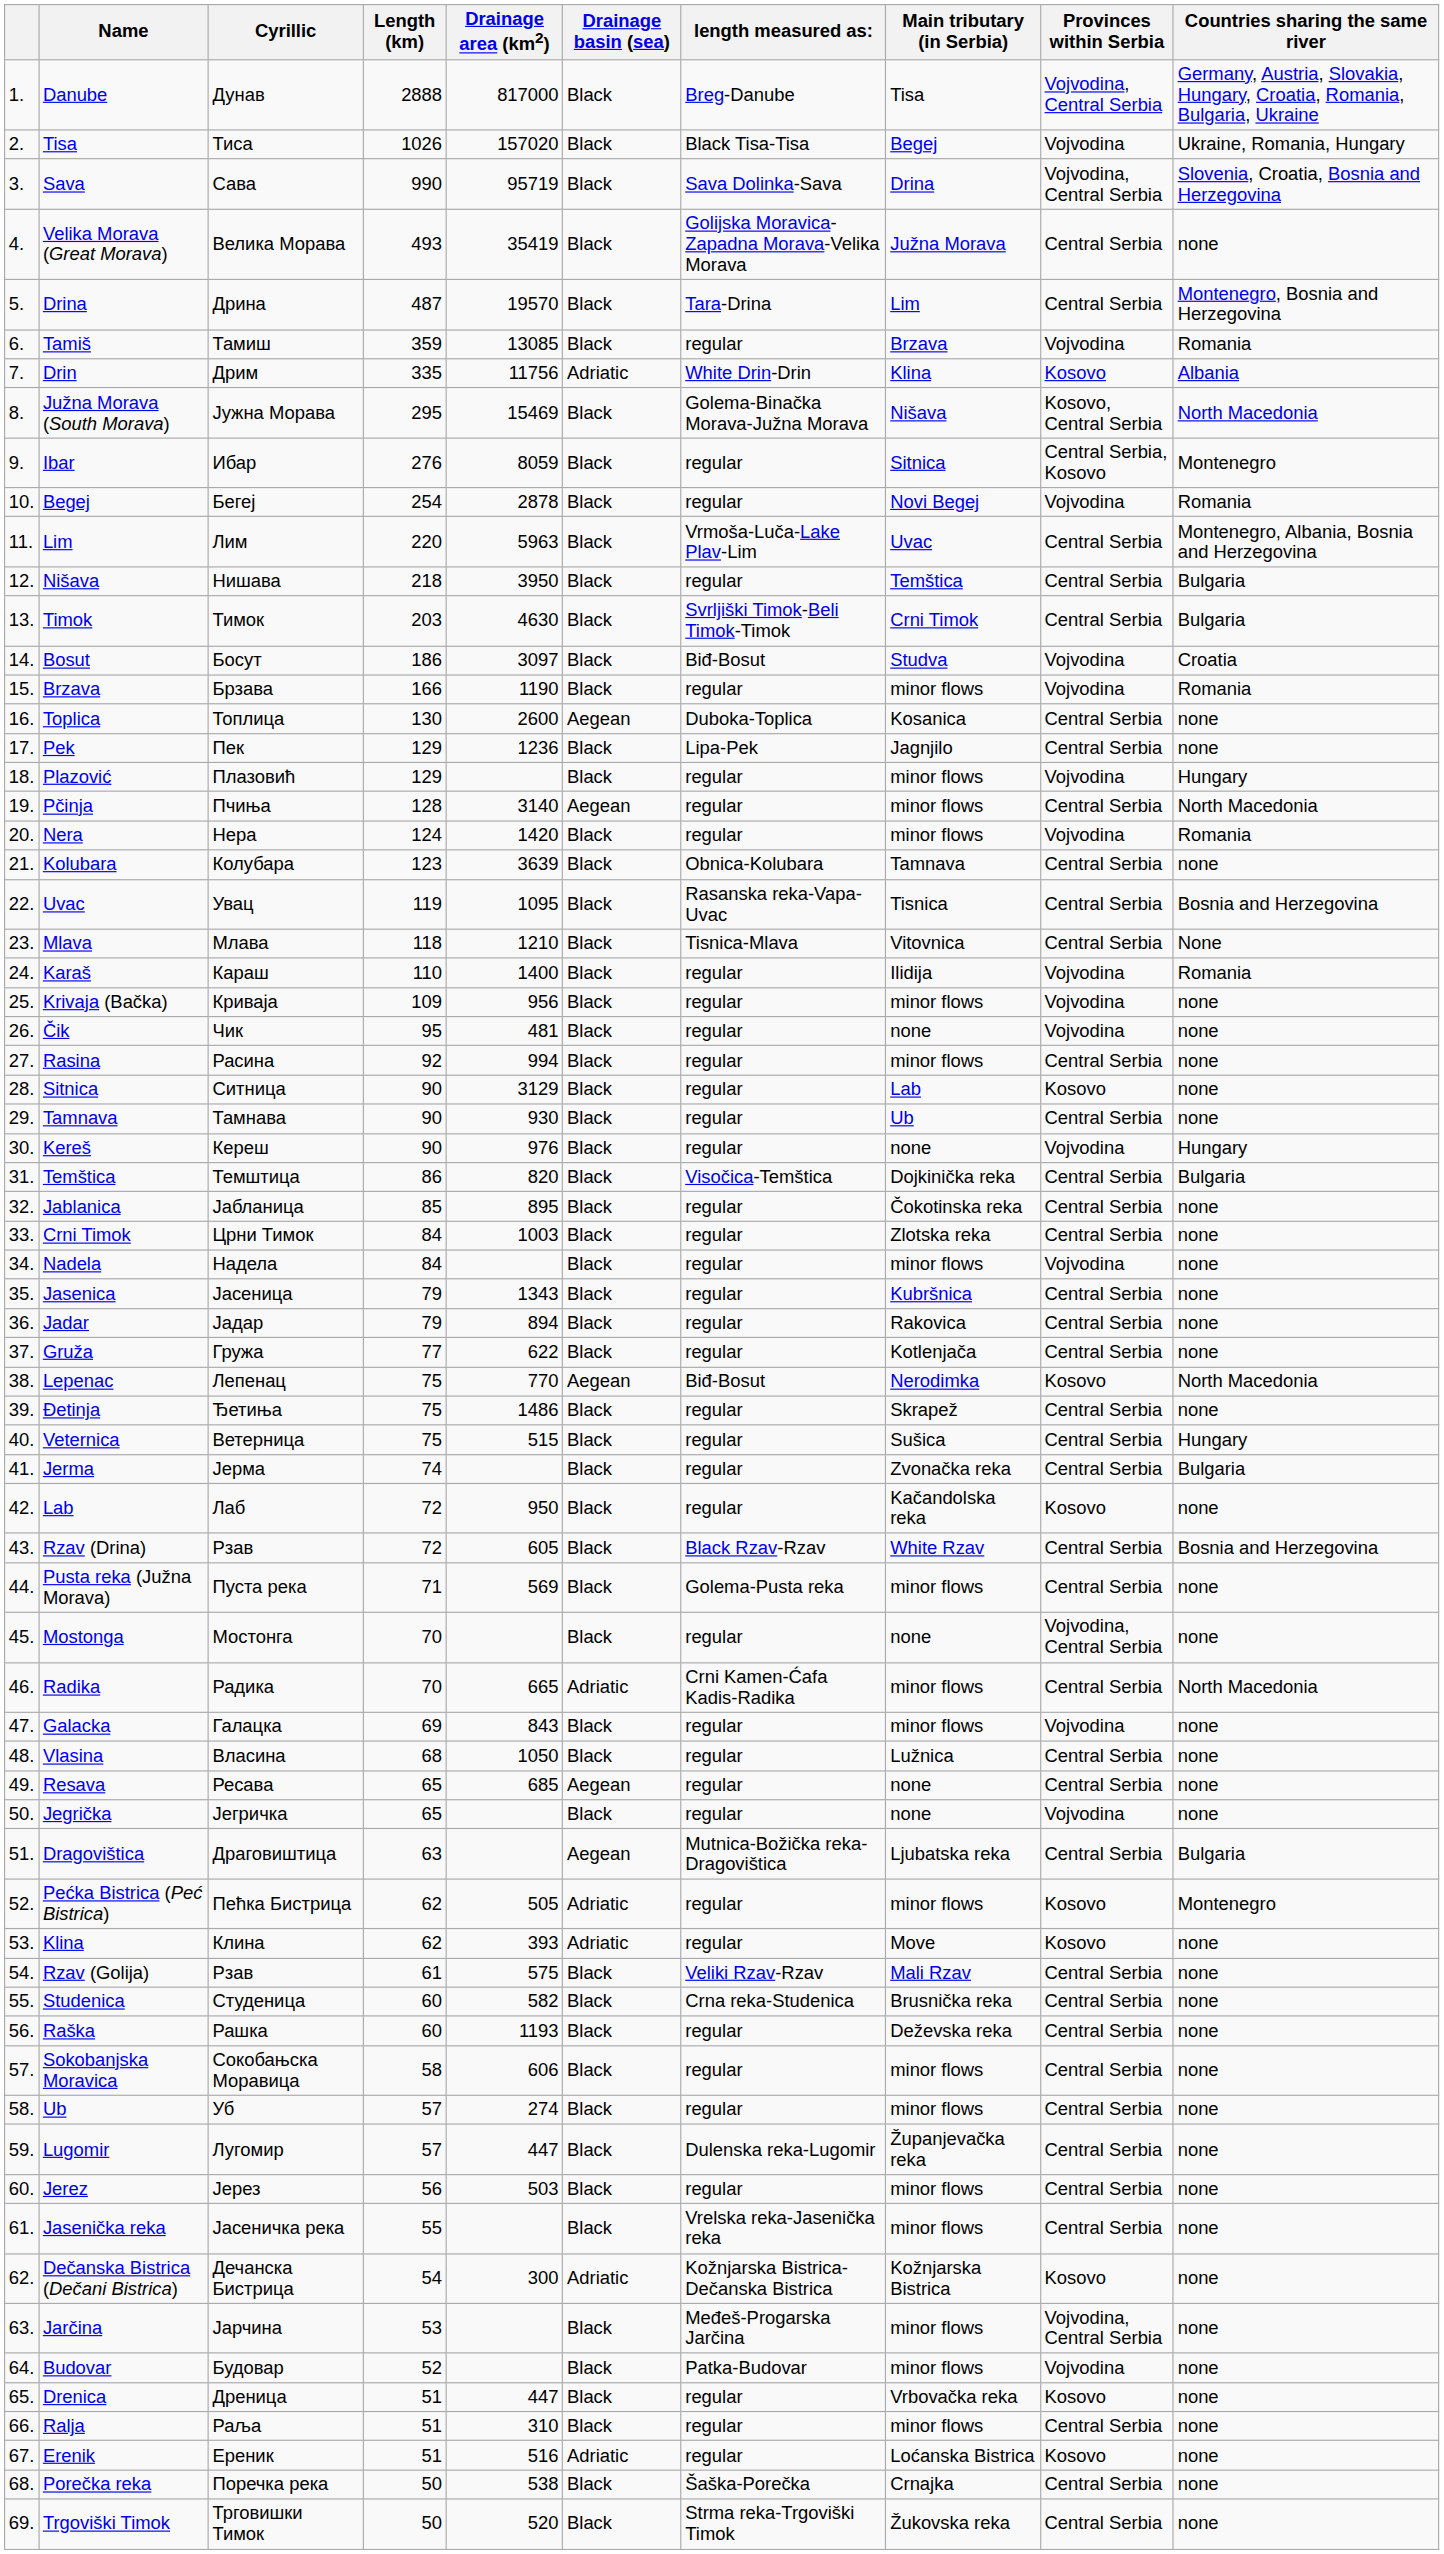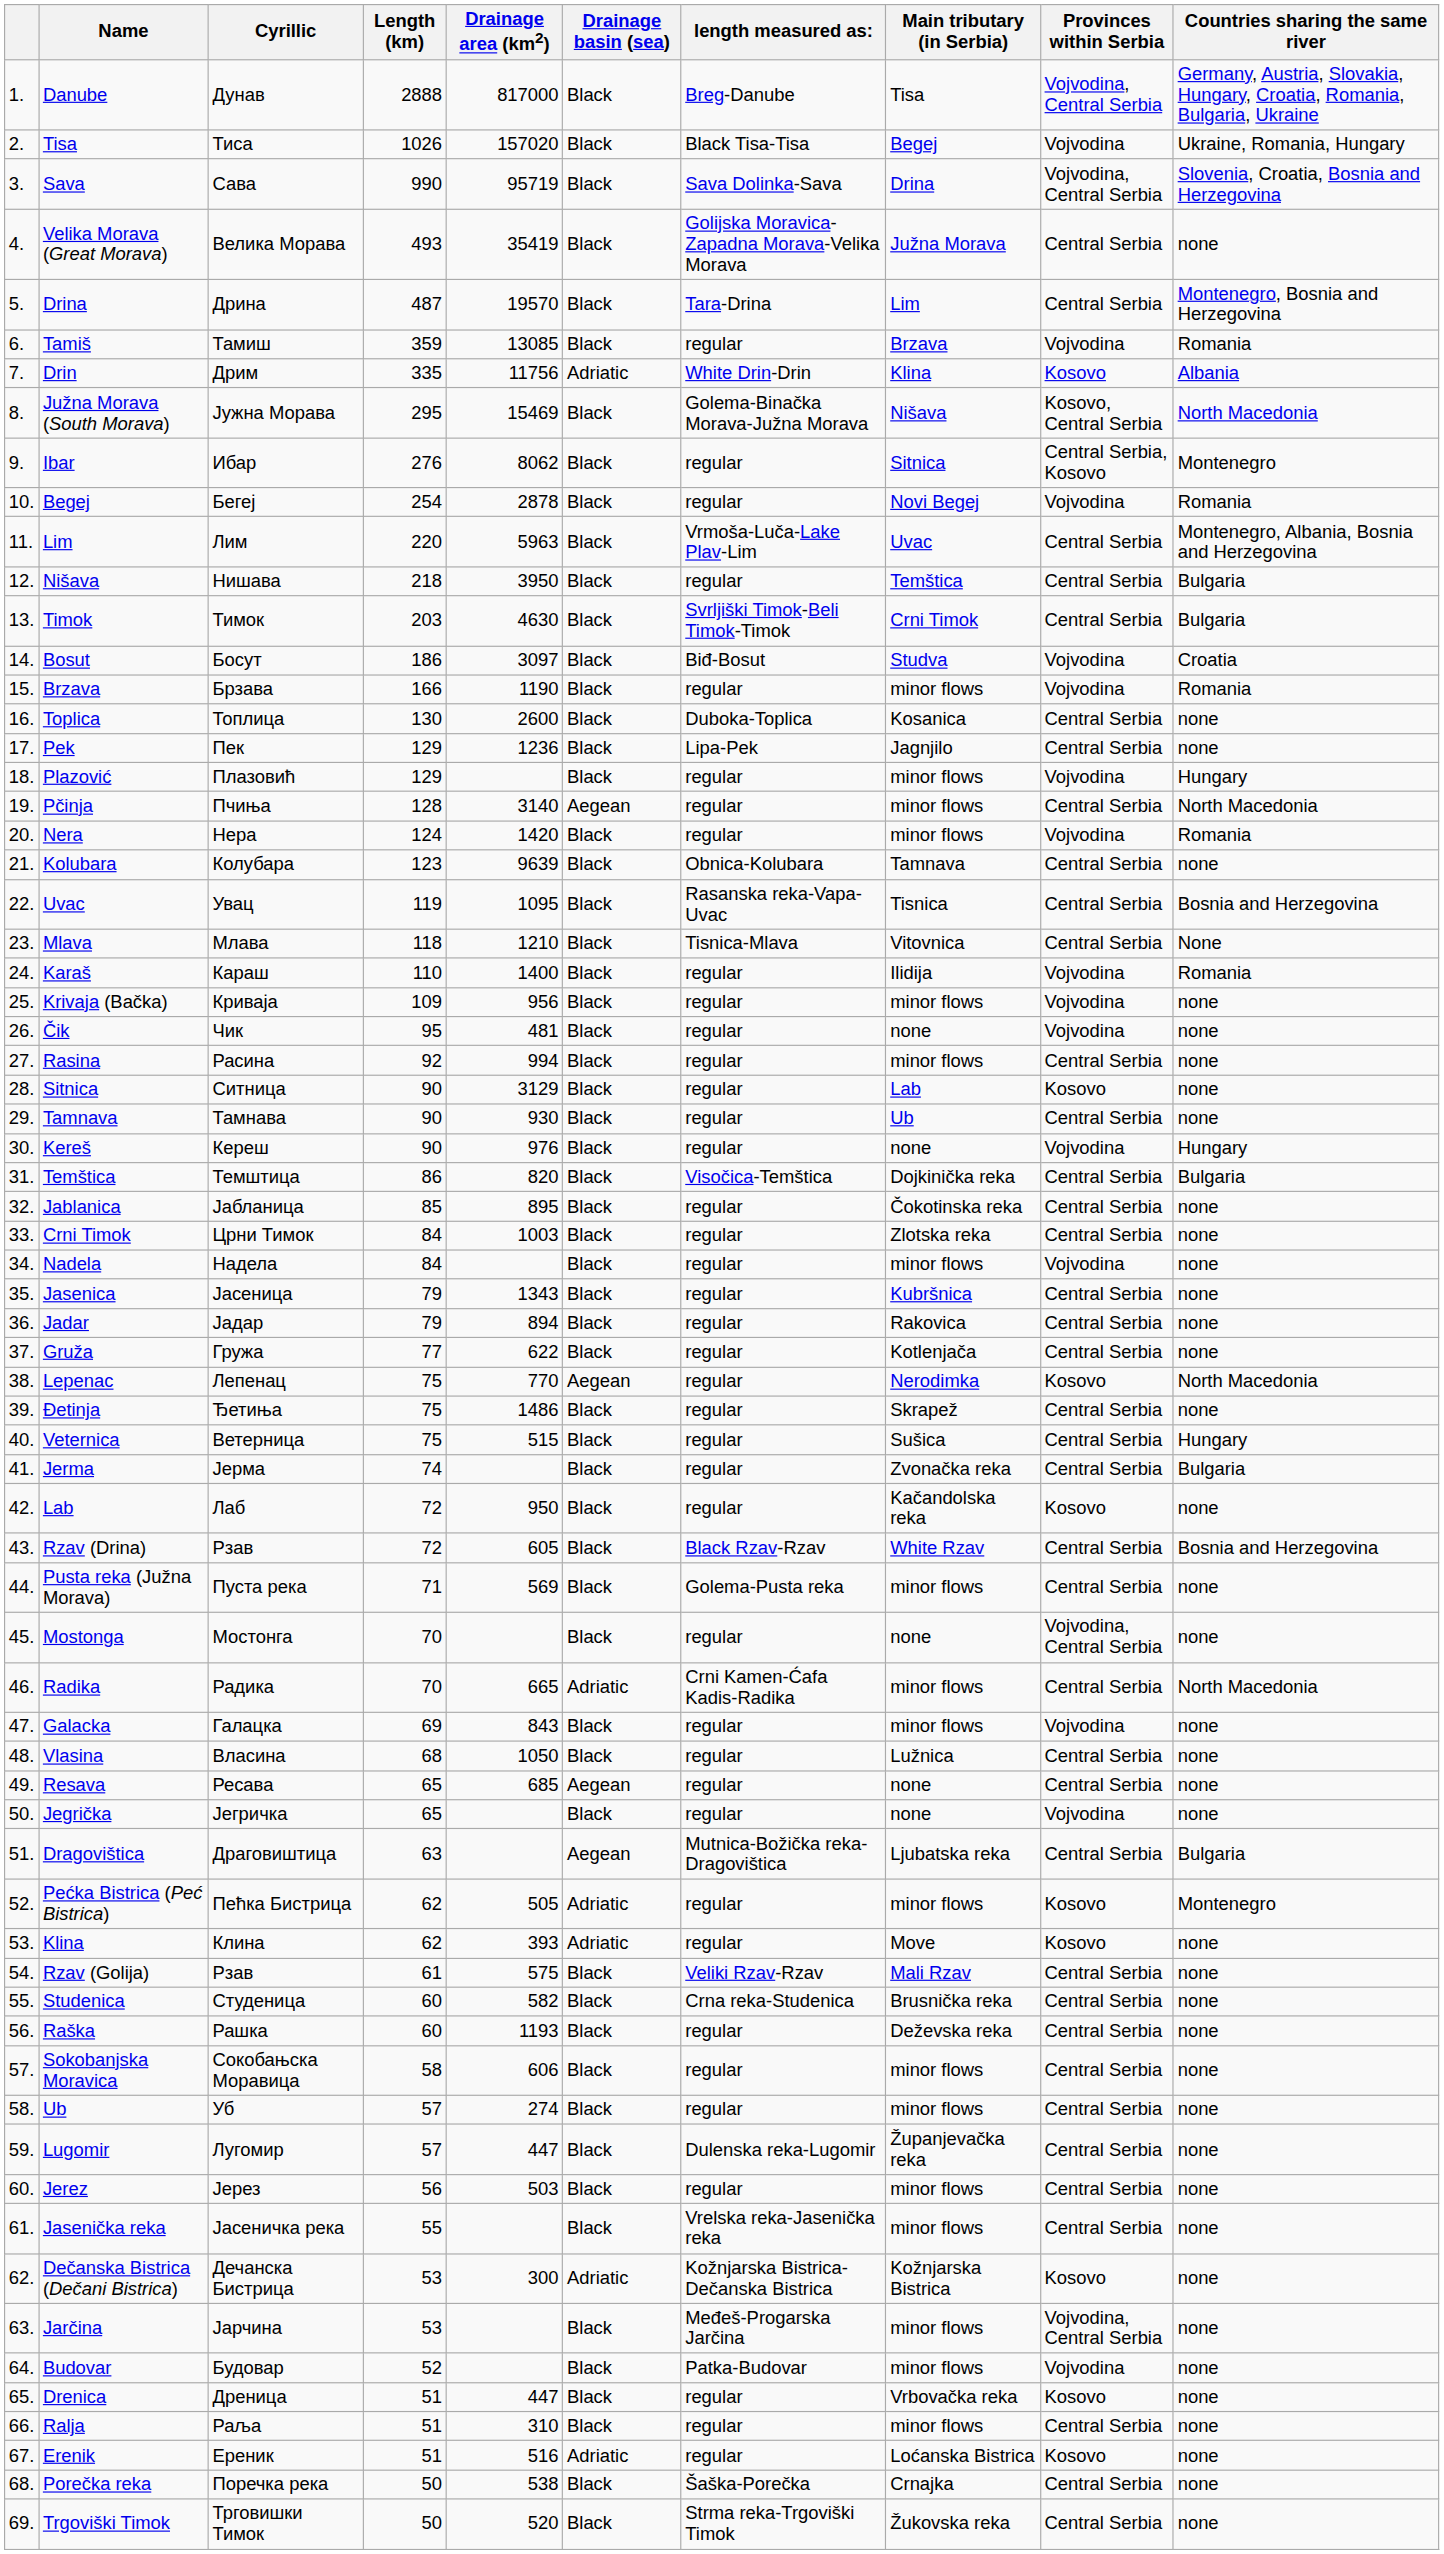Ibar | Drainage area (km2): 8059 -> 8062
Toplica | Drainage basin (sea): Aegean -> Black
Kolubara | Drainage area (km2): 3639 -> 9639
Lepenac | length measured as:: Biđ-Bosut -> regular
Dečanska Bistrica (Dečani Bistrica) | Length (km): 54 -> 53
